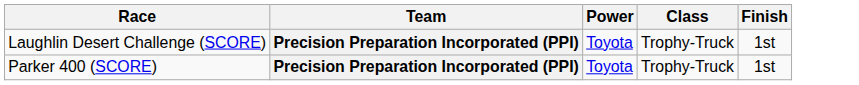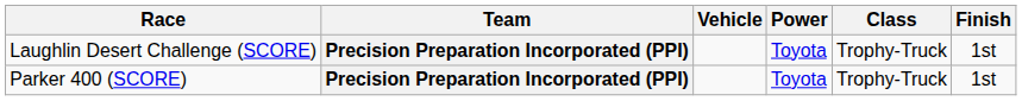+ column: Vehicle
